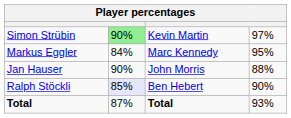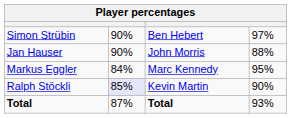Simon Strübin | column 2: lightgreen background -> no background
Simon Strübin | column 3: Kevin Martin -> Ben Hebert
rows swapped: Markus Eggler <-> Jan Hauser
Ralph Stöckli | column 3: Ben Hebert -> Kevin Martin
